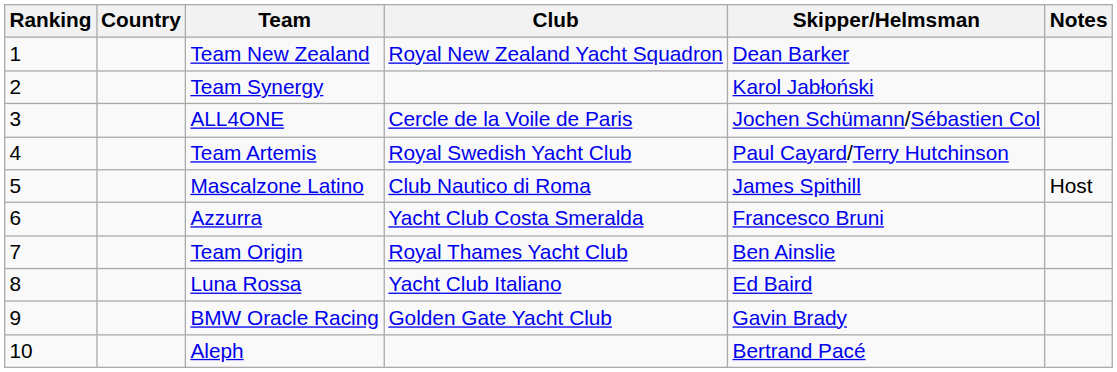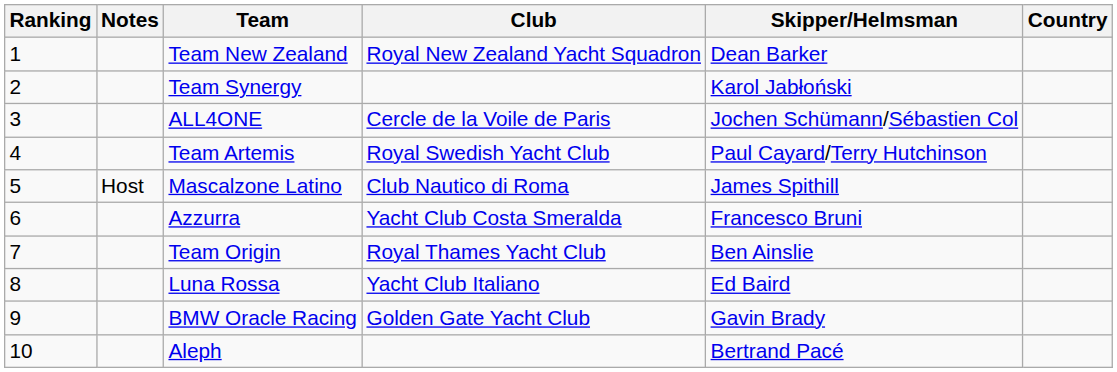columns swapped: Country <-> Notes
